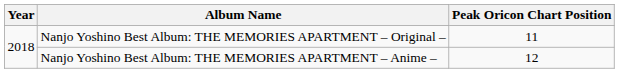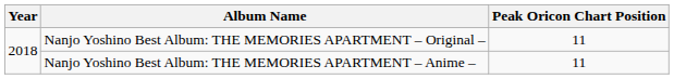Nanjo Yoshino Best Album: THE MEMORIES APARTMENT – Anime – | Peak Oricon Chart Position: 12 -> 11
